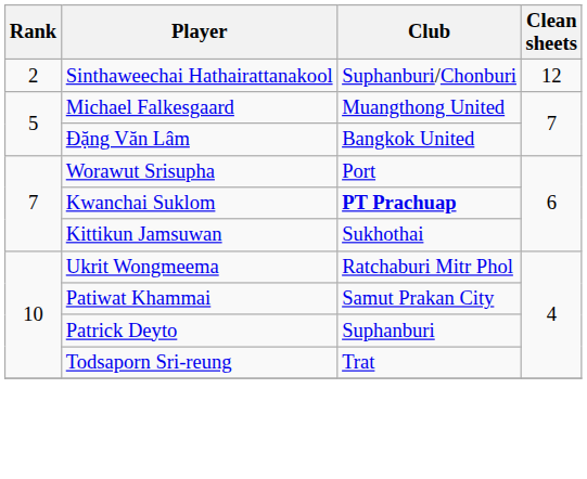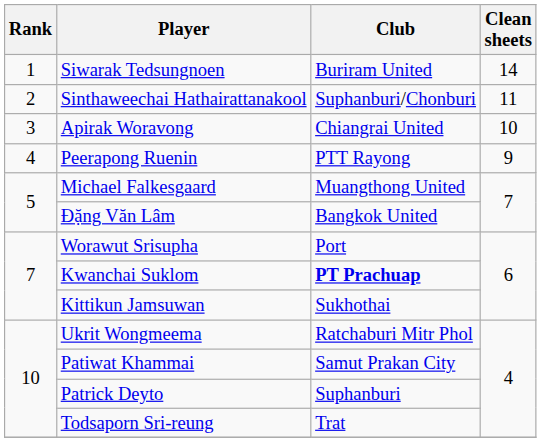+ row: 1 | Siwarak Tedsungnoen | Buriram United | 14
Sinthaweechai Hathairattanakool | Clean sheets: 12 -> 11
+ row: 3 | Apirak Woravong | Chiangrai United | 10
+ row: 4 | Peerapong Ruenin | PTT Rayong | 9
